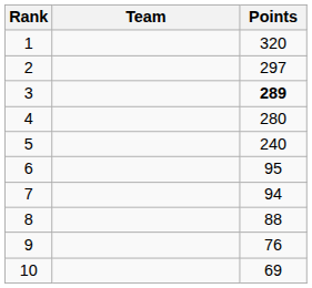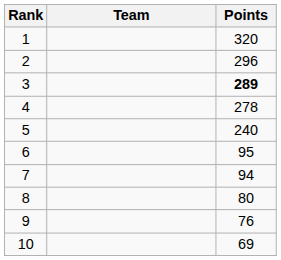2 | Points: 297 -> 296
4 | Points: 280 -> 278
8 | Points: 88 -> 80
